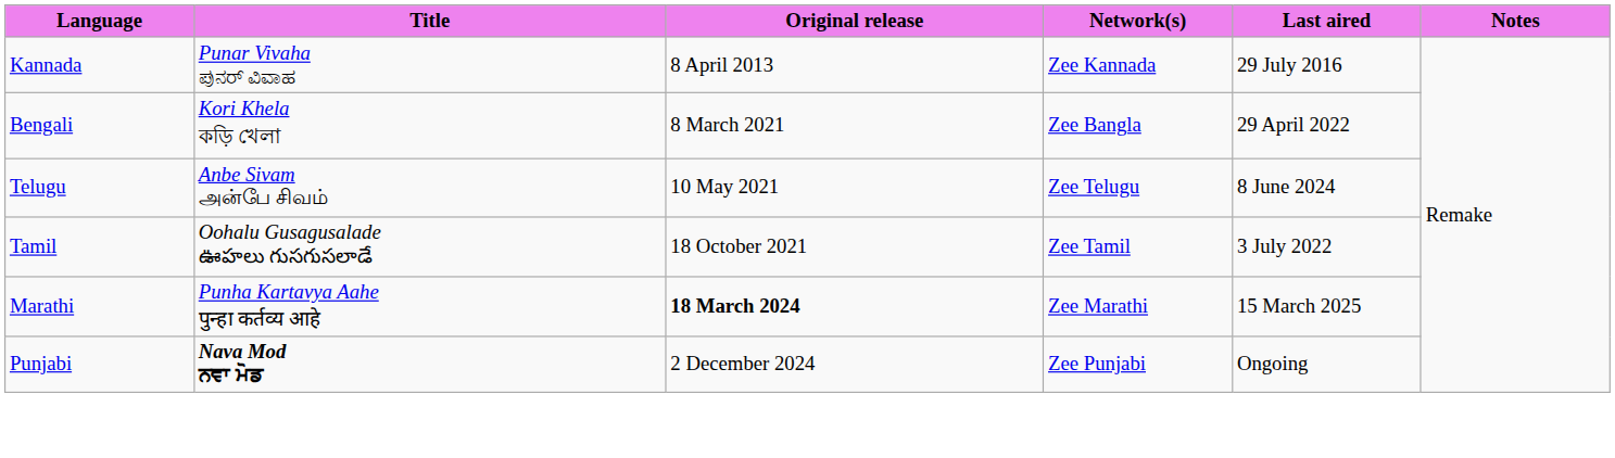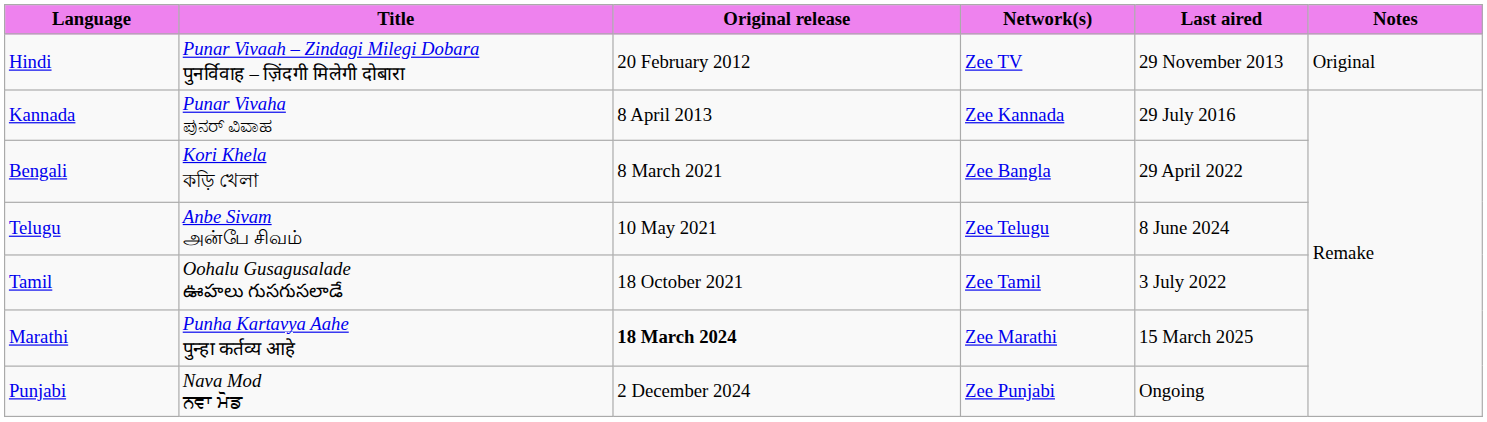+ row: Hindi | Punar Vivaah – Zindagi Milegi Dobara पुनर्विवाह – ज़िंदगी मिलेगी दोबारा | 20 February 2012 | Zee TV | 29 November 2013 | Original
Punjabi | Title: bold -> normal
